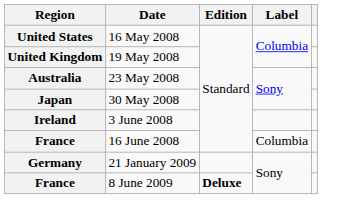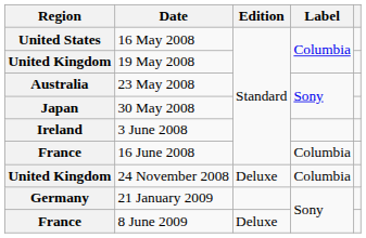+ row: United Kingdom | 24 November 2008 | Deluxe | Columbia
8 June 2009 | Edition: bold -> normal
